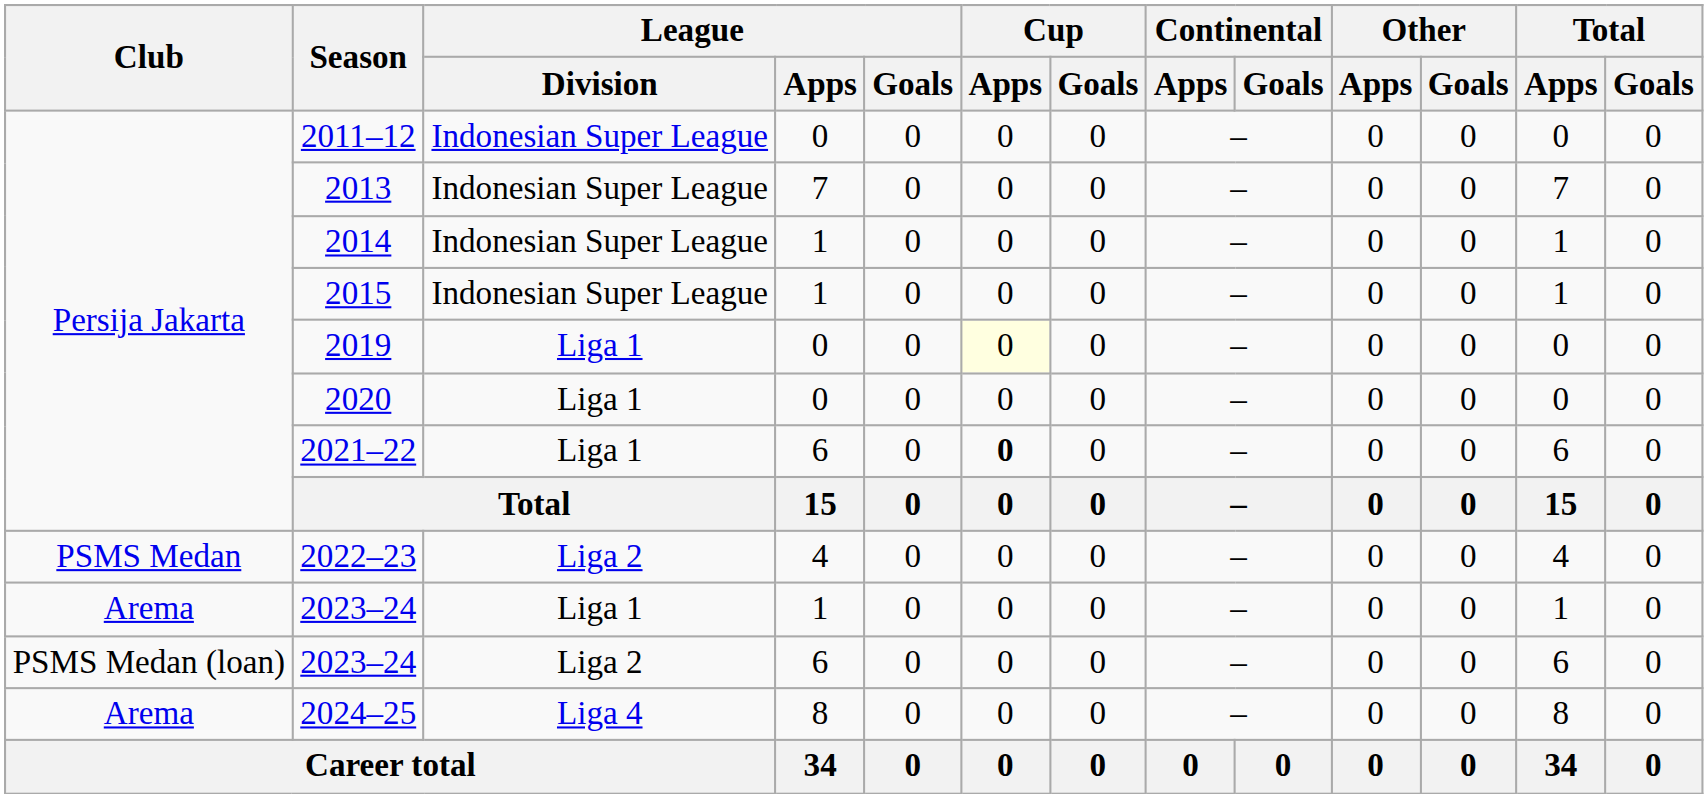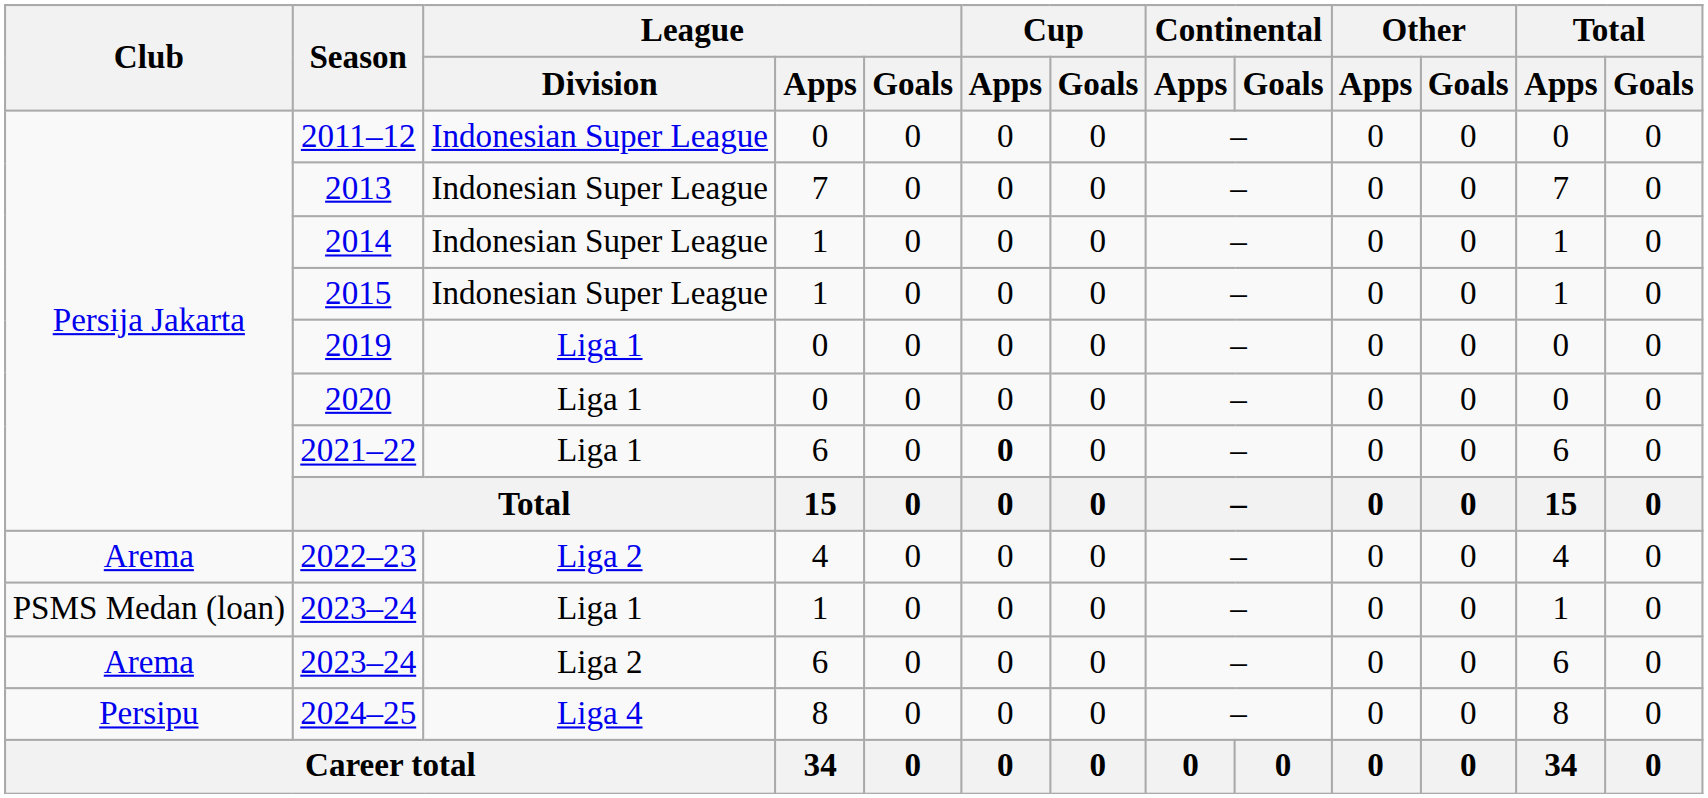2019 | Cup / Apps: lightyellow background -> no background
2022–23 | Club: PSMS Medan -> Arema
2023–24 / 1 | Club: Arema -> PSMS Medan (loan)
2023–24 / 6 | Club: PSMS Medan (loan) -> Arema
2024–25 | Club: Arema -> Persipu
